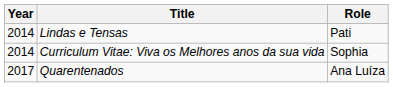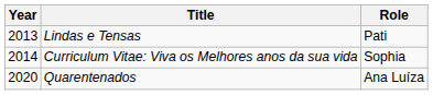Lindas e Tensas | Year: 2014 -> 2013
Quarentenados | Year: 2017 -> 2020
